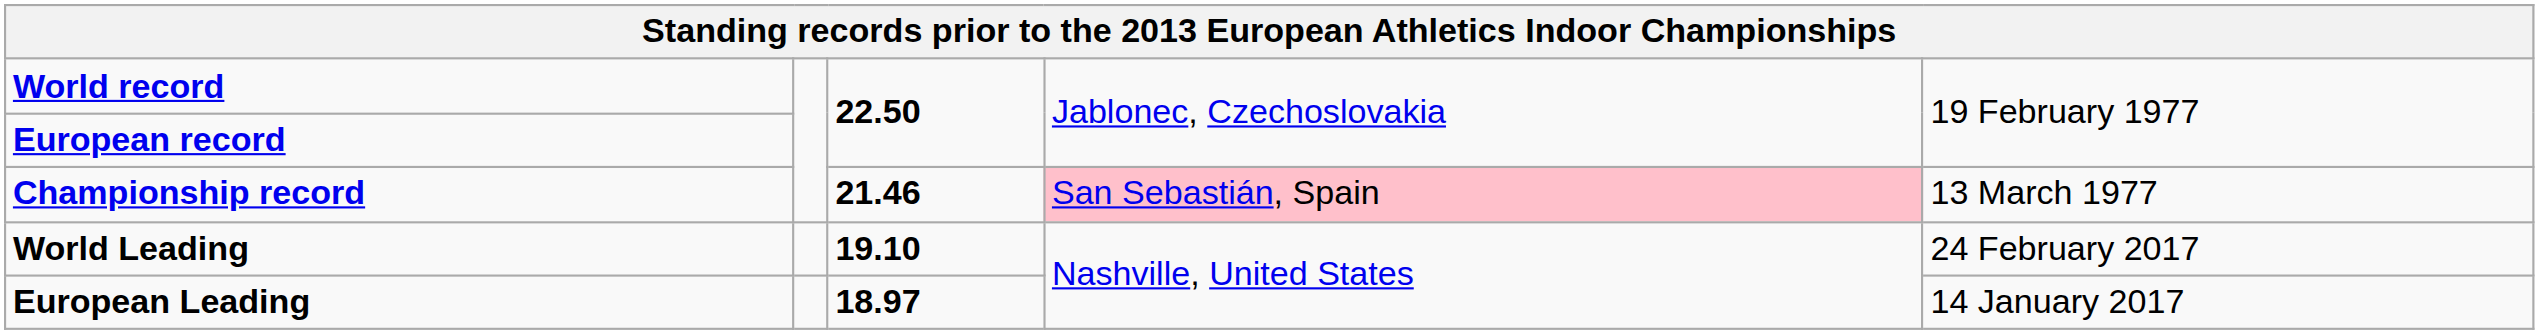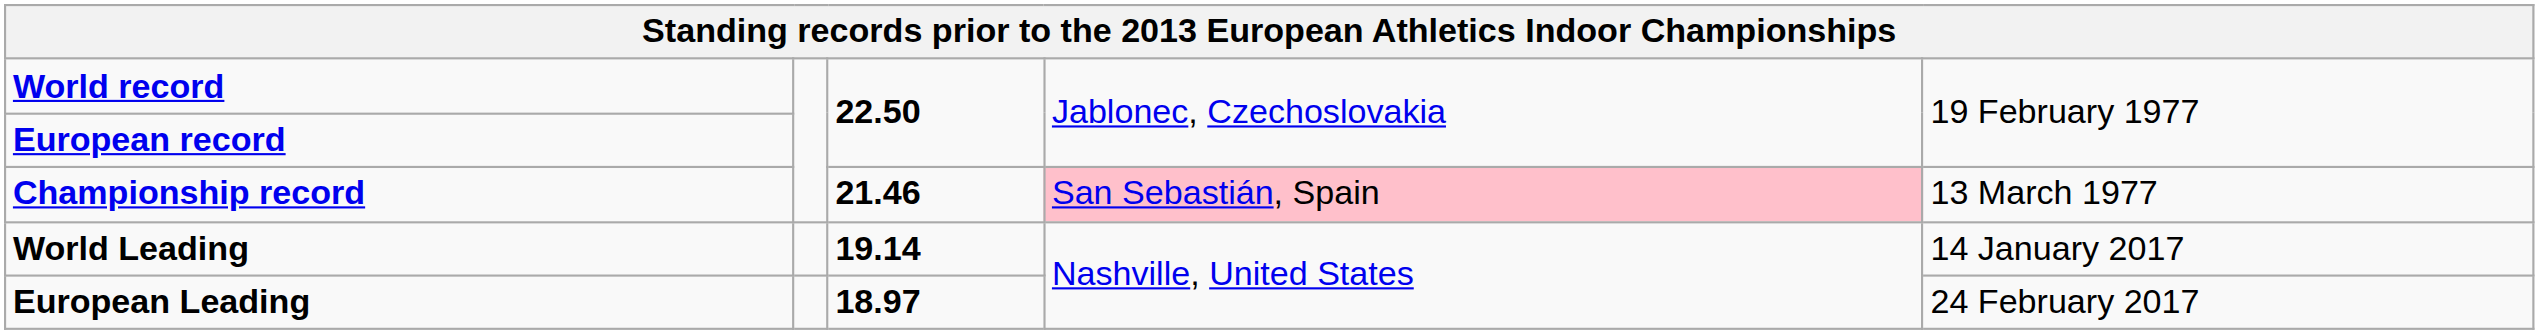World Leading | column 3: 19.10 -> 19.14
World Leading | column 5: 24 February 2017 -> 14 January 2017
European Leading | column 5: 14 January 2017 -> 24 February 2017
